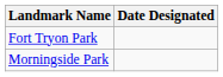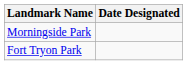rows swapped: Fort Tryon Park <-> Morningside Park
